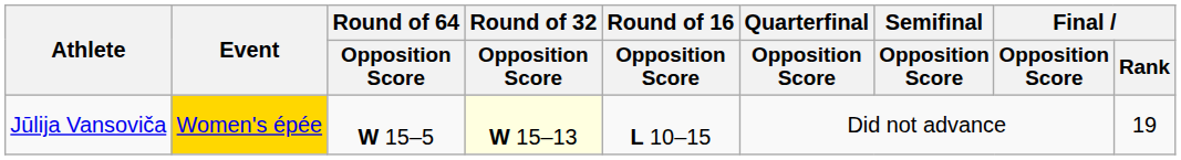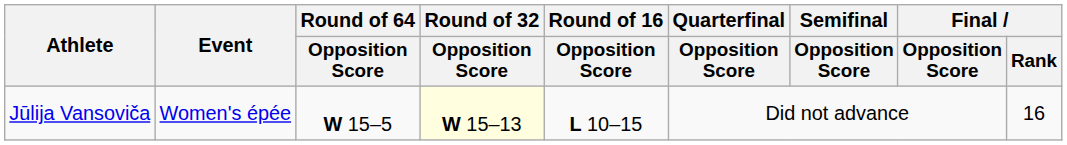Jūlija Vansoviča | Event: gold background -> no background
Jūlija Vansoviča | Final / Rank: 19 -> 16
